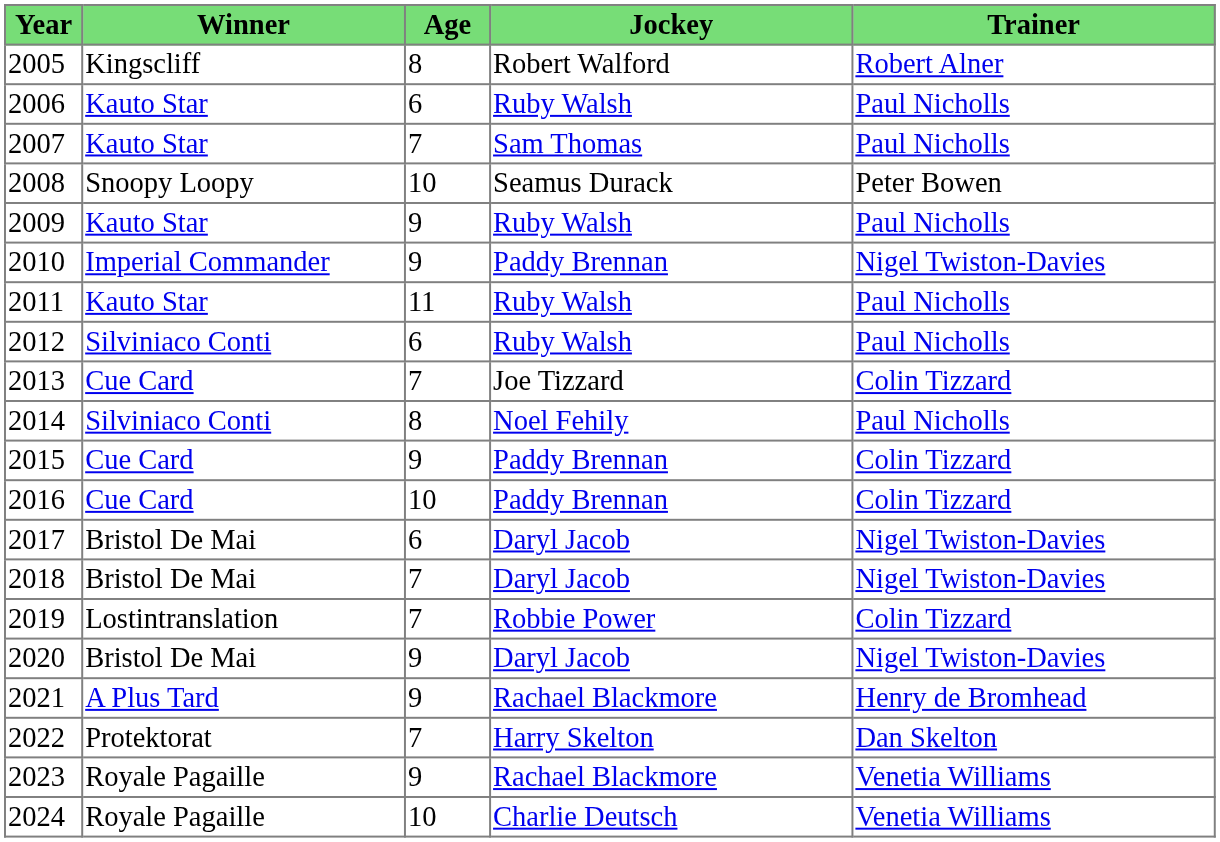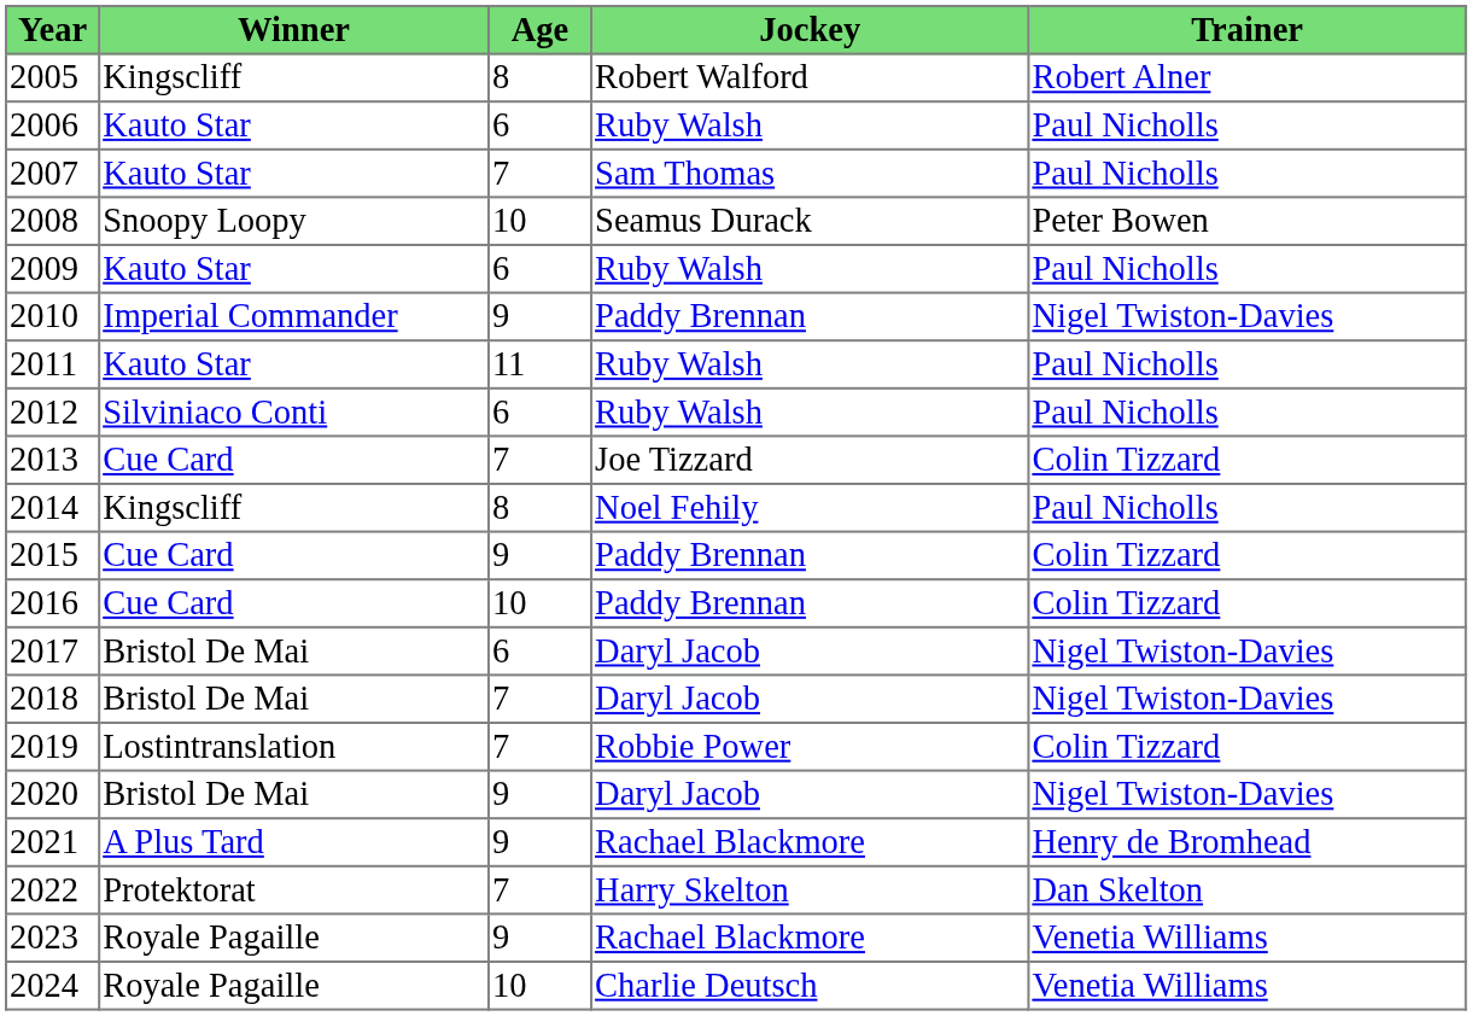2009 | Age: 9 -> 6
2014 | Winner: Silviniaco Conti -> Kingscliff
